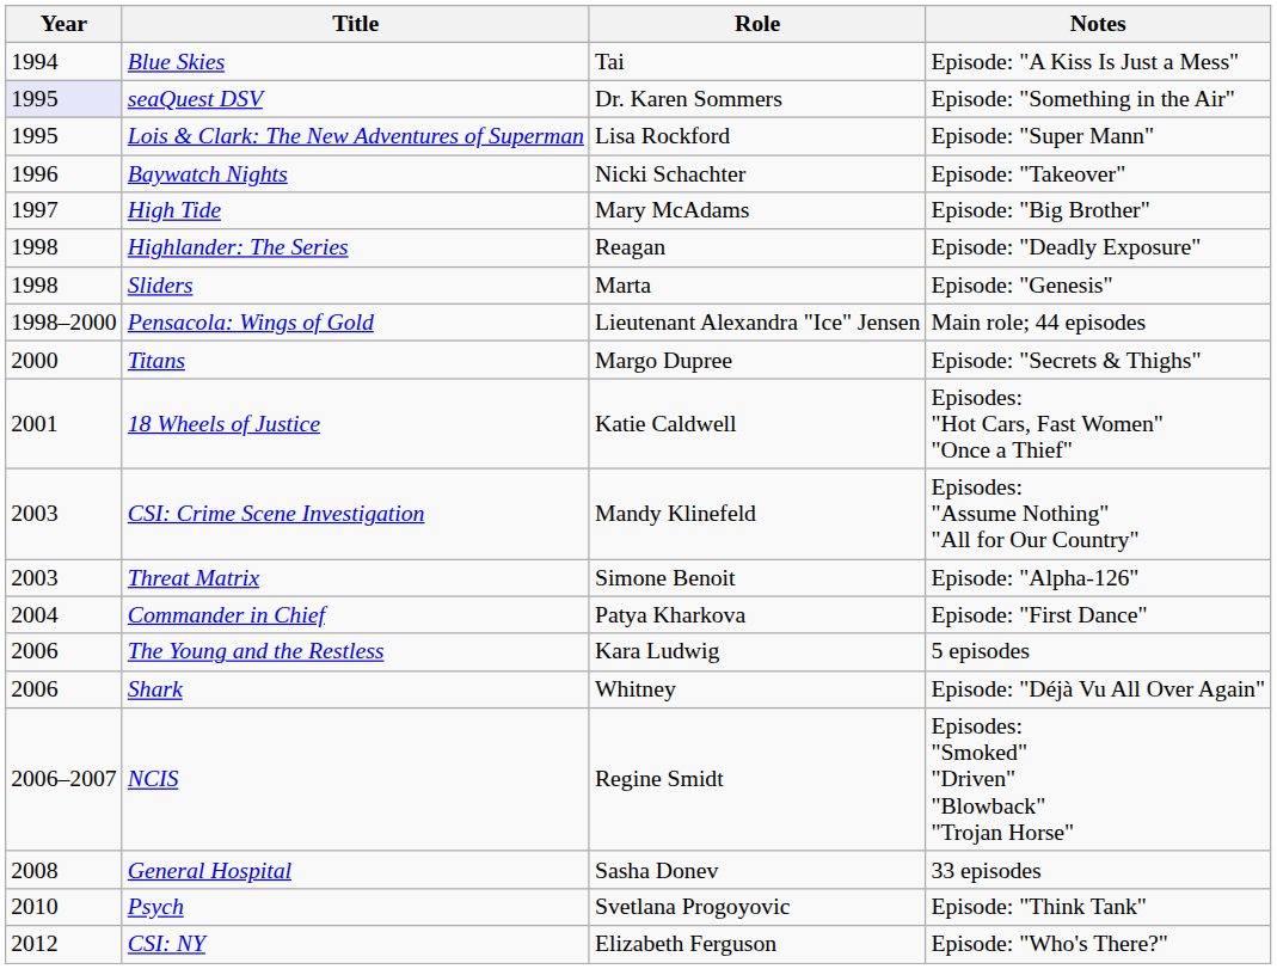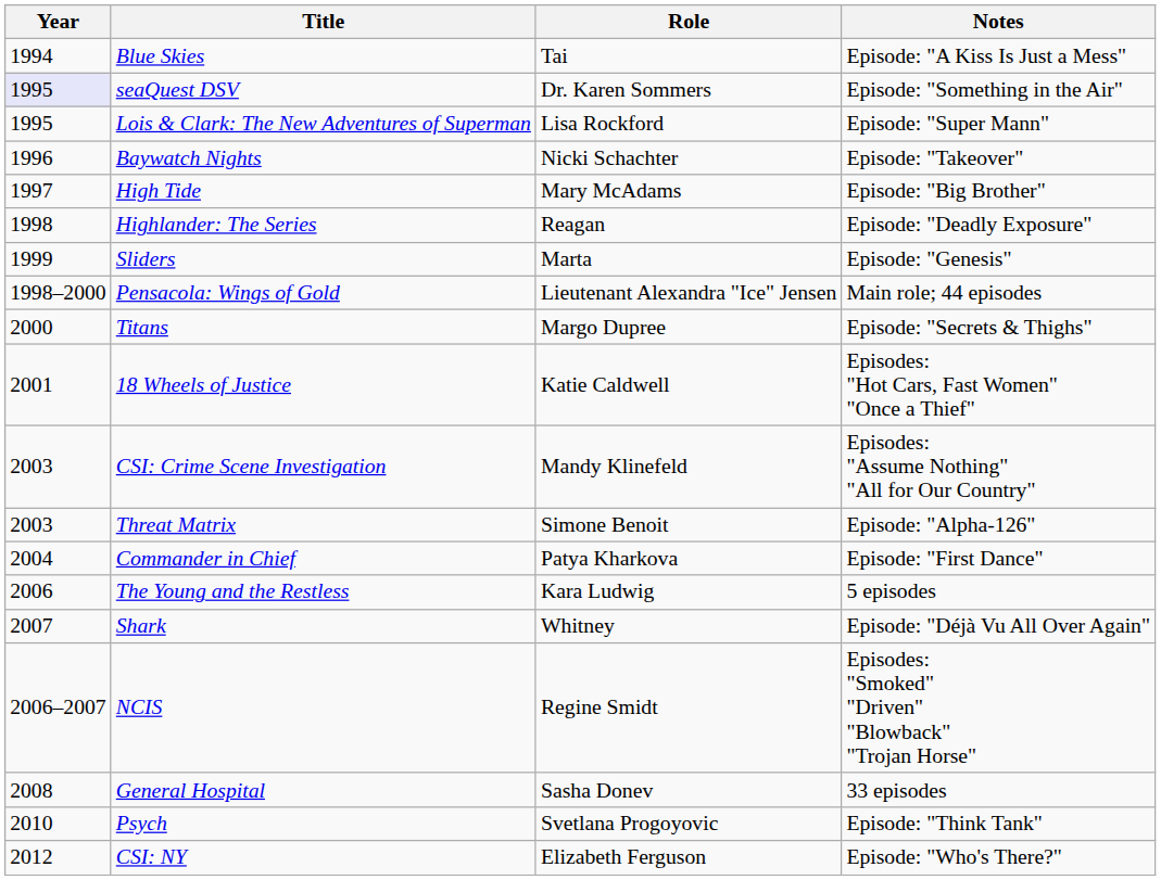Sliders | Year: 1998 -> 1999
Shark | Year: 2006 -> 2007
